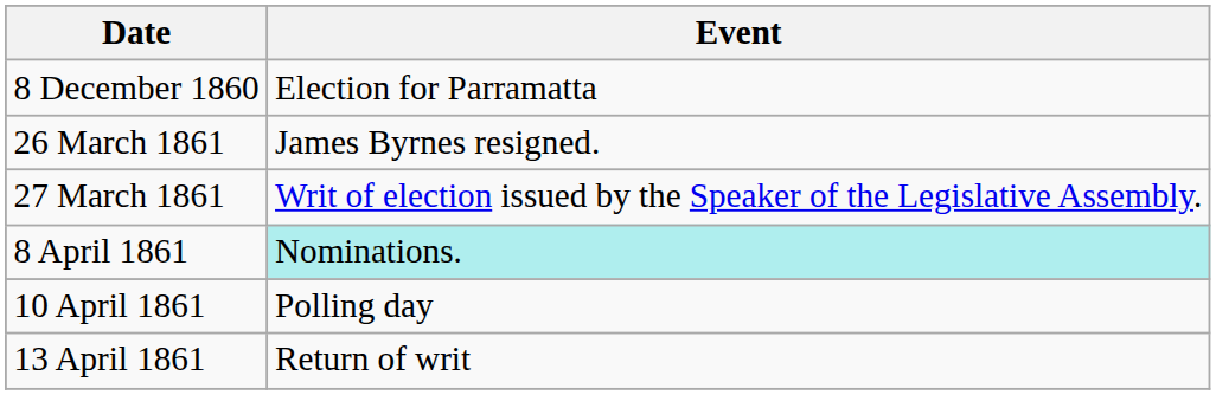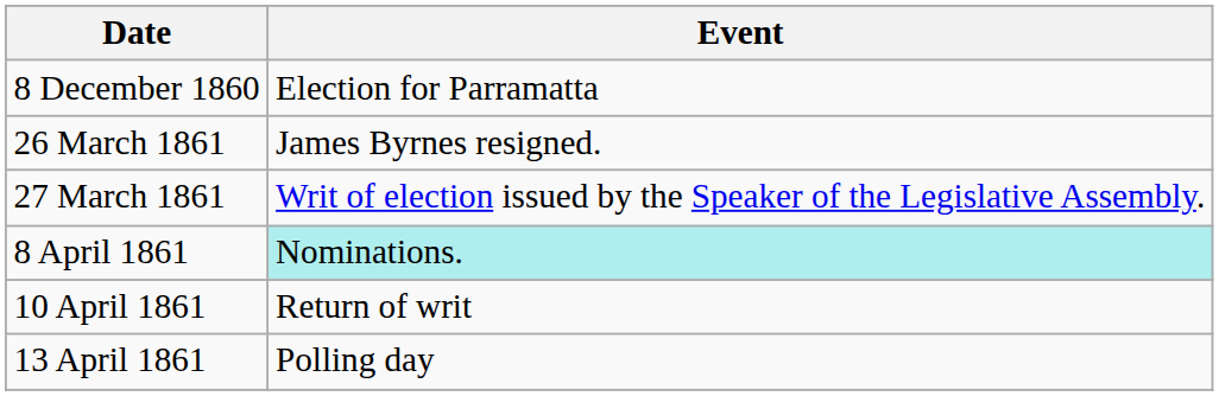10 April 1861 | Event: Polling day -> Return of writ
13 April 1861 | Event: Return of writ -> Polling day
